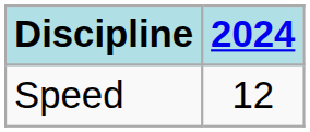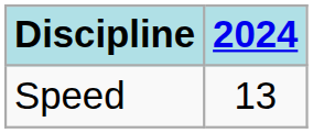Speed | 2024: 12 -> 13
